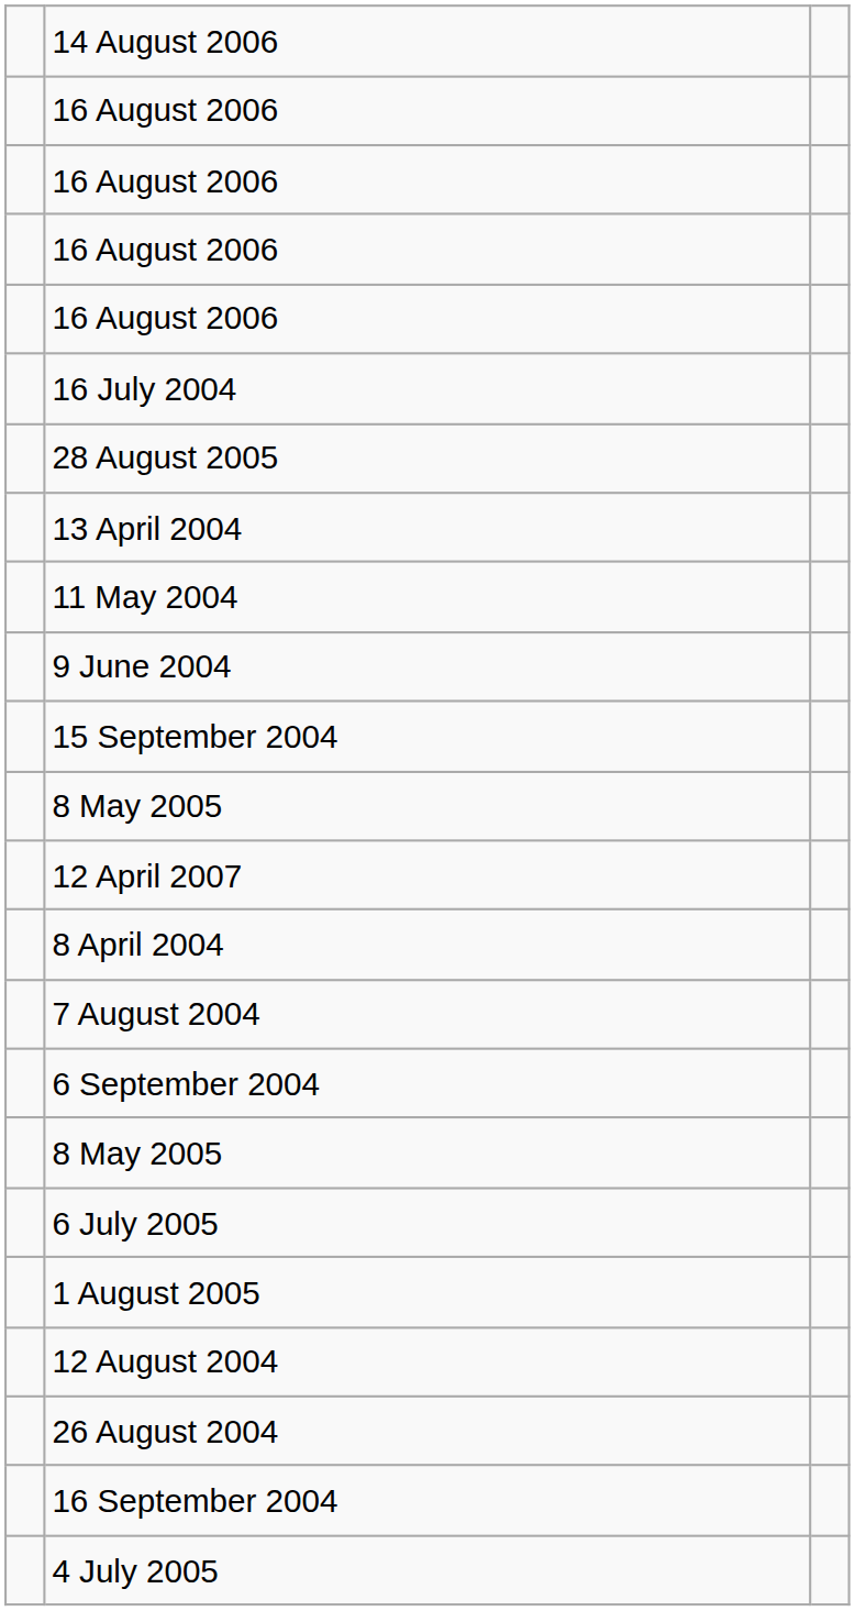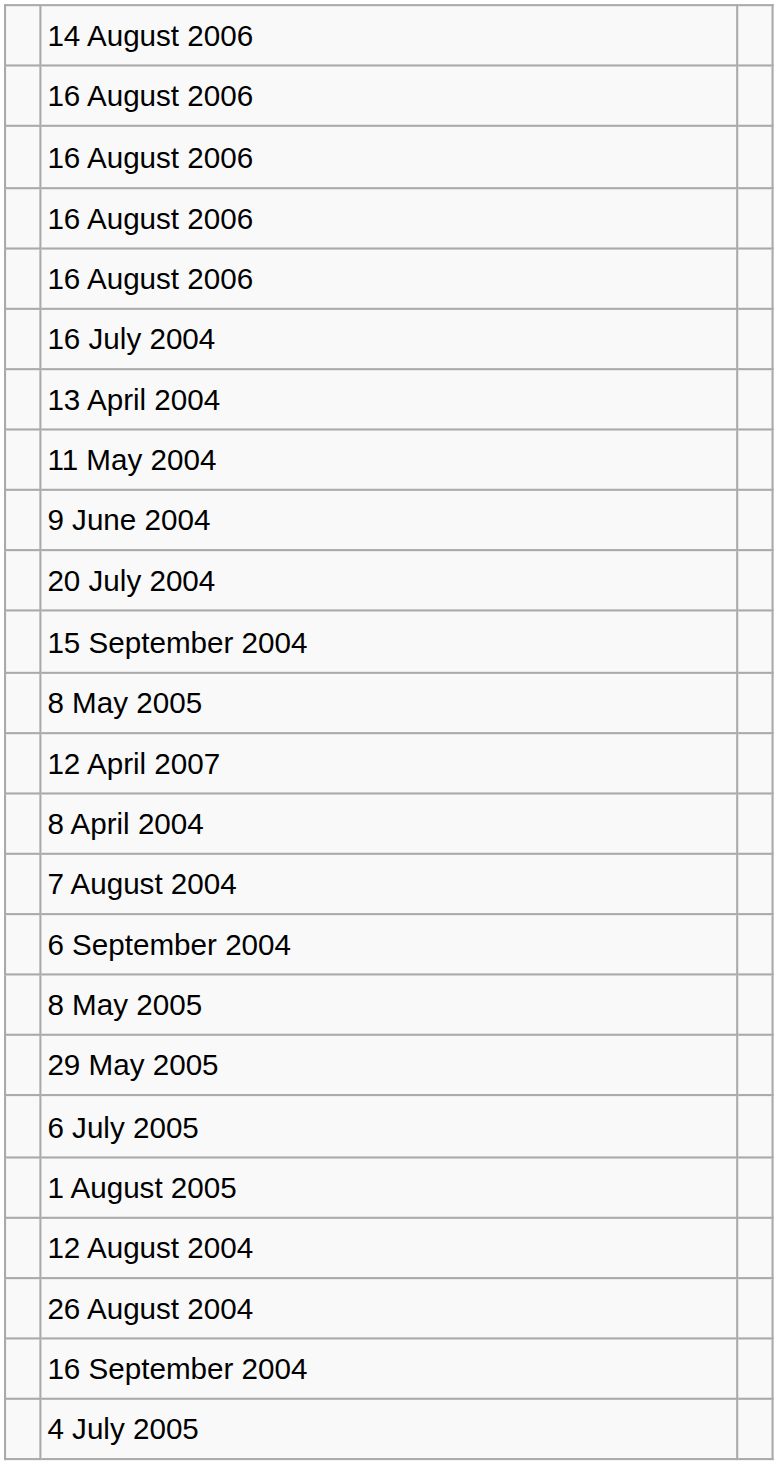- row: 28 August 2005
+ row: 20 July 2004
+ row: 29 May 2005
